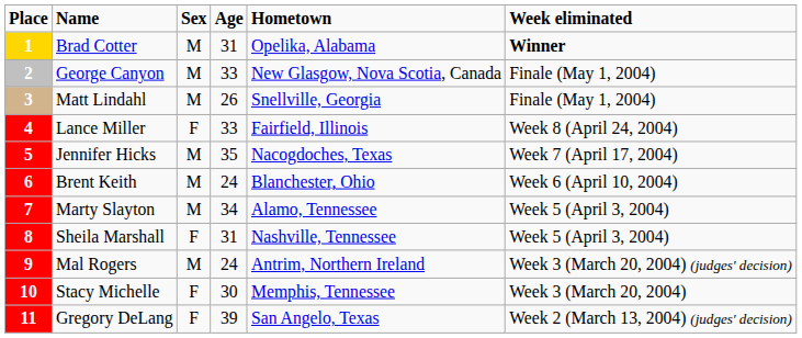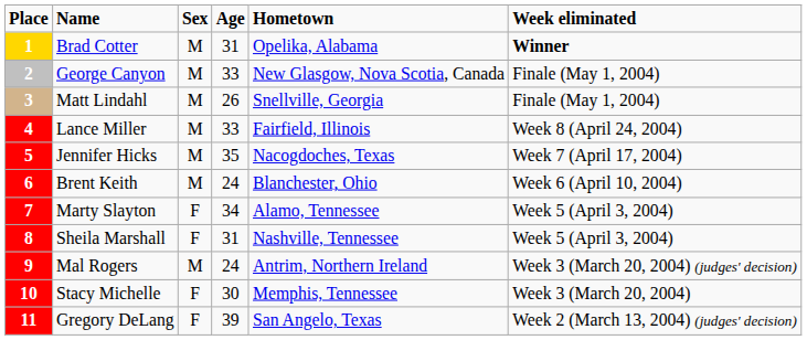Lance Miller | Sex: F -> M
Marty Slayton | Sex: M -> F
